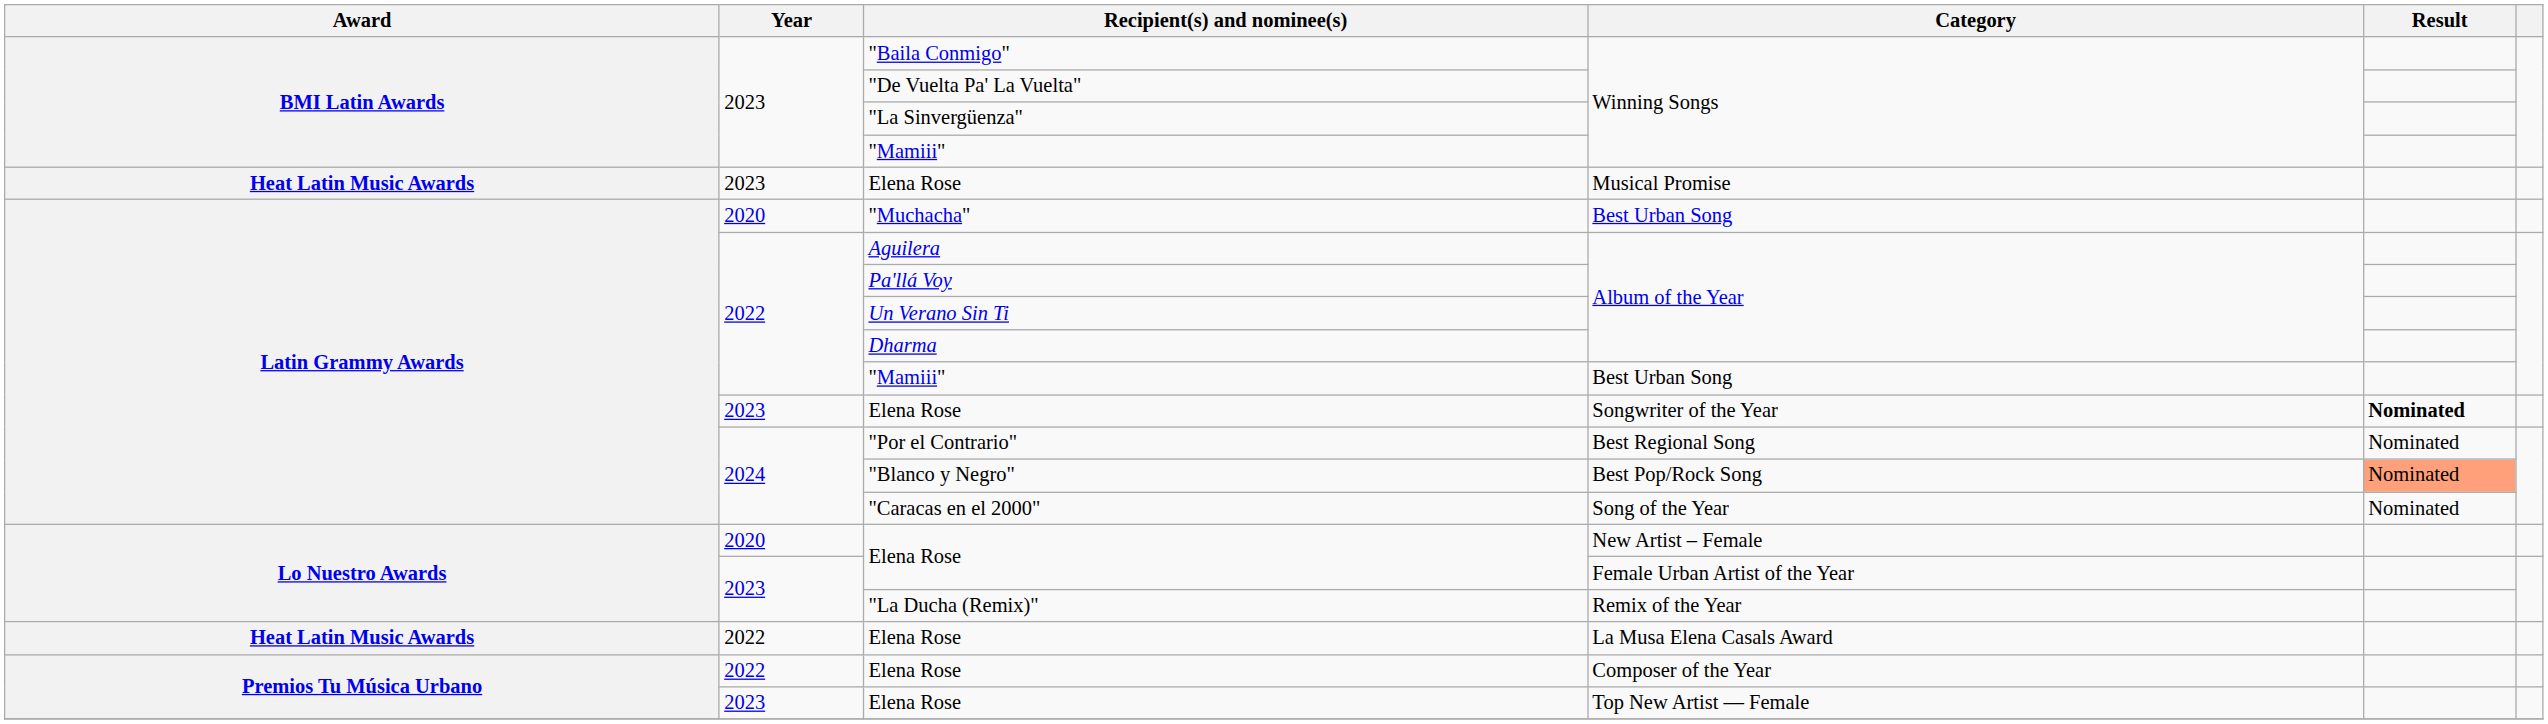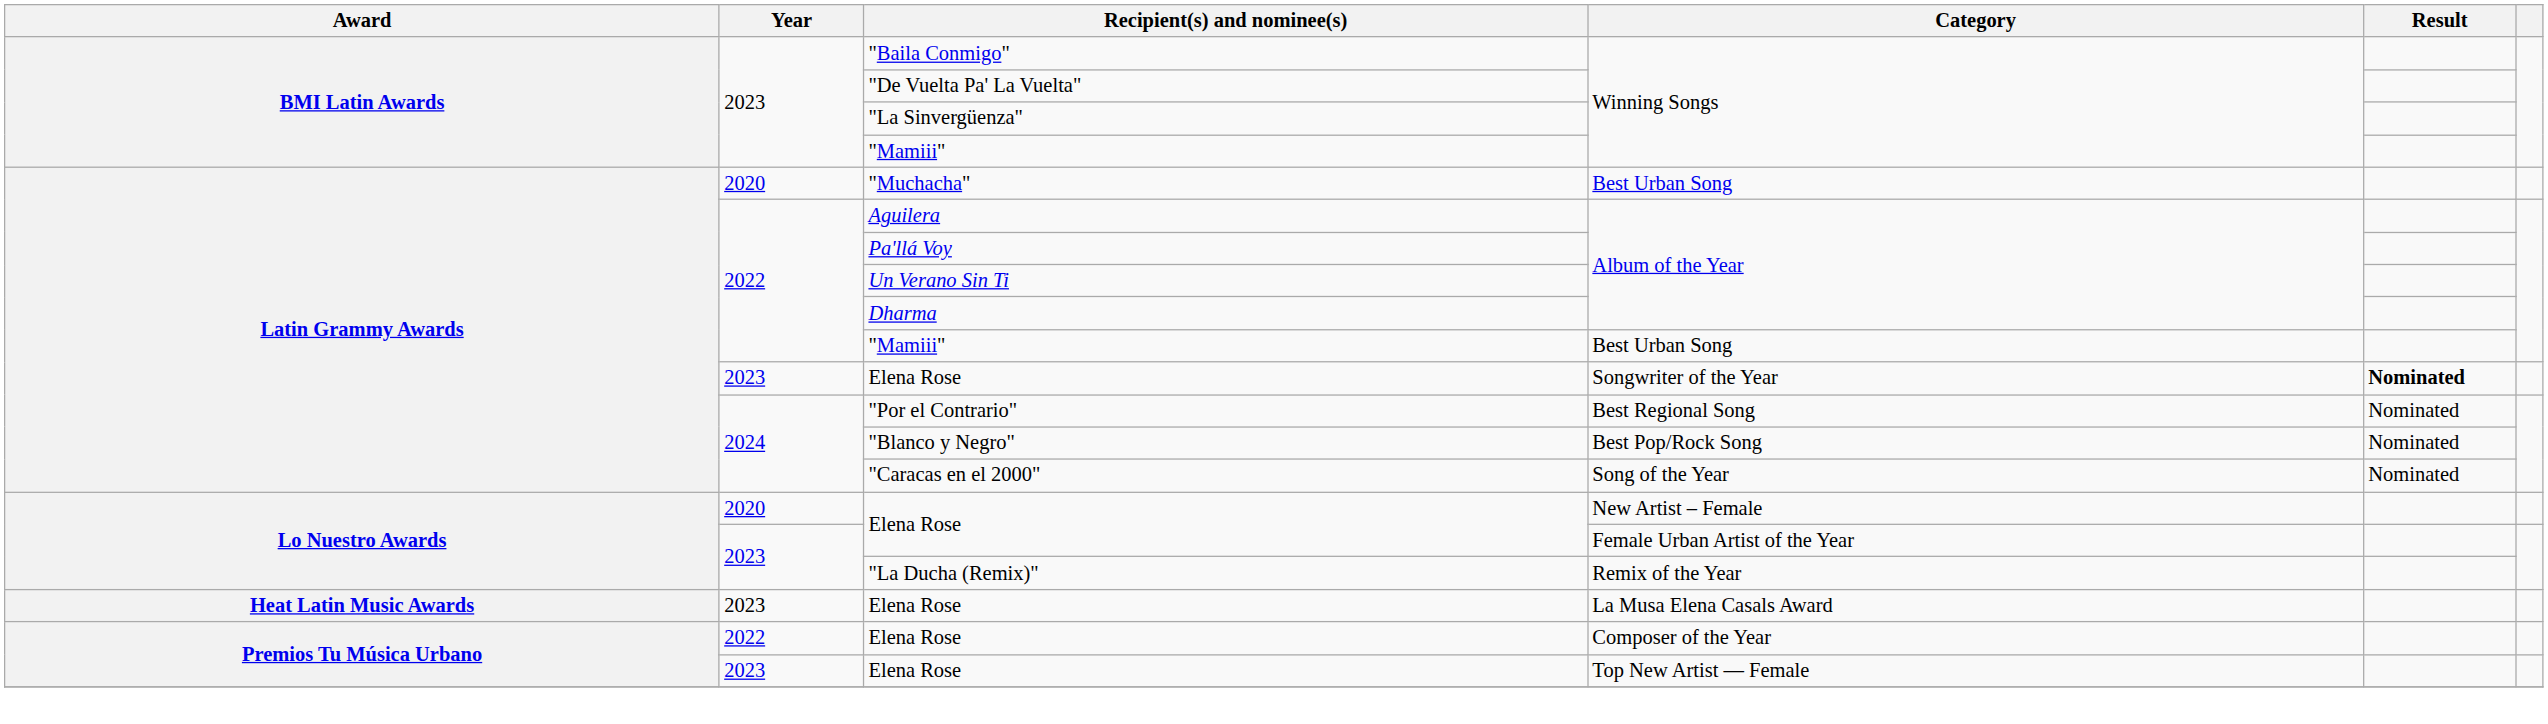- row: Heat Latin Music Awards | 2023 | Elena Rose | Musical Promise
"Blanco y Negro" | Result: lightsalmon background -> no background
Elena Rose / La Musa Elena Casals Award | Year: 2022 -> 2023
